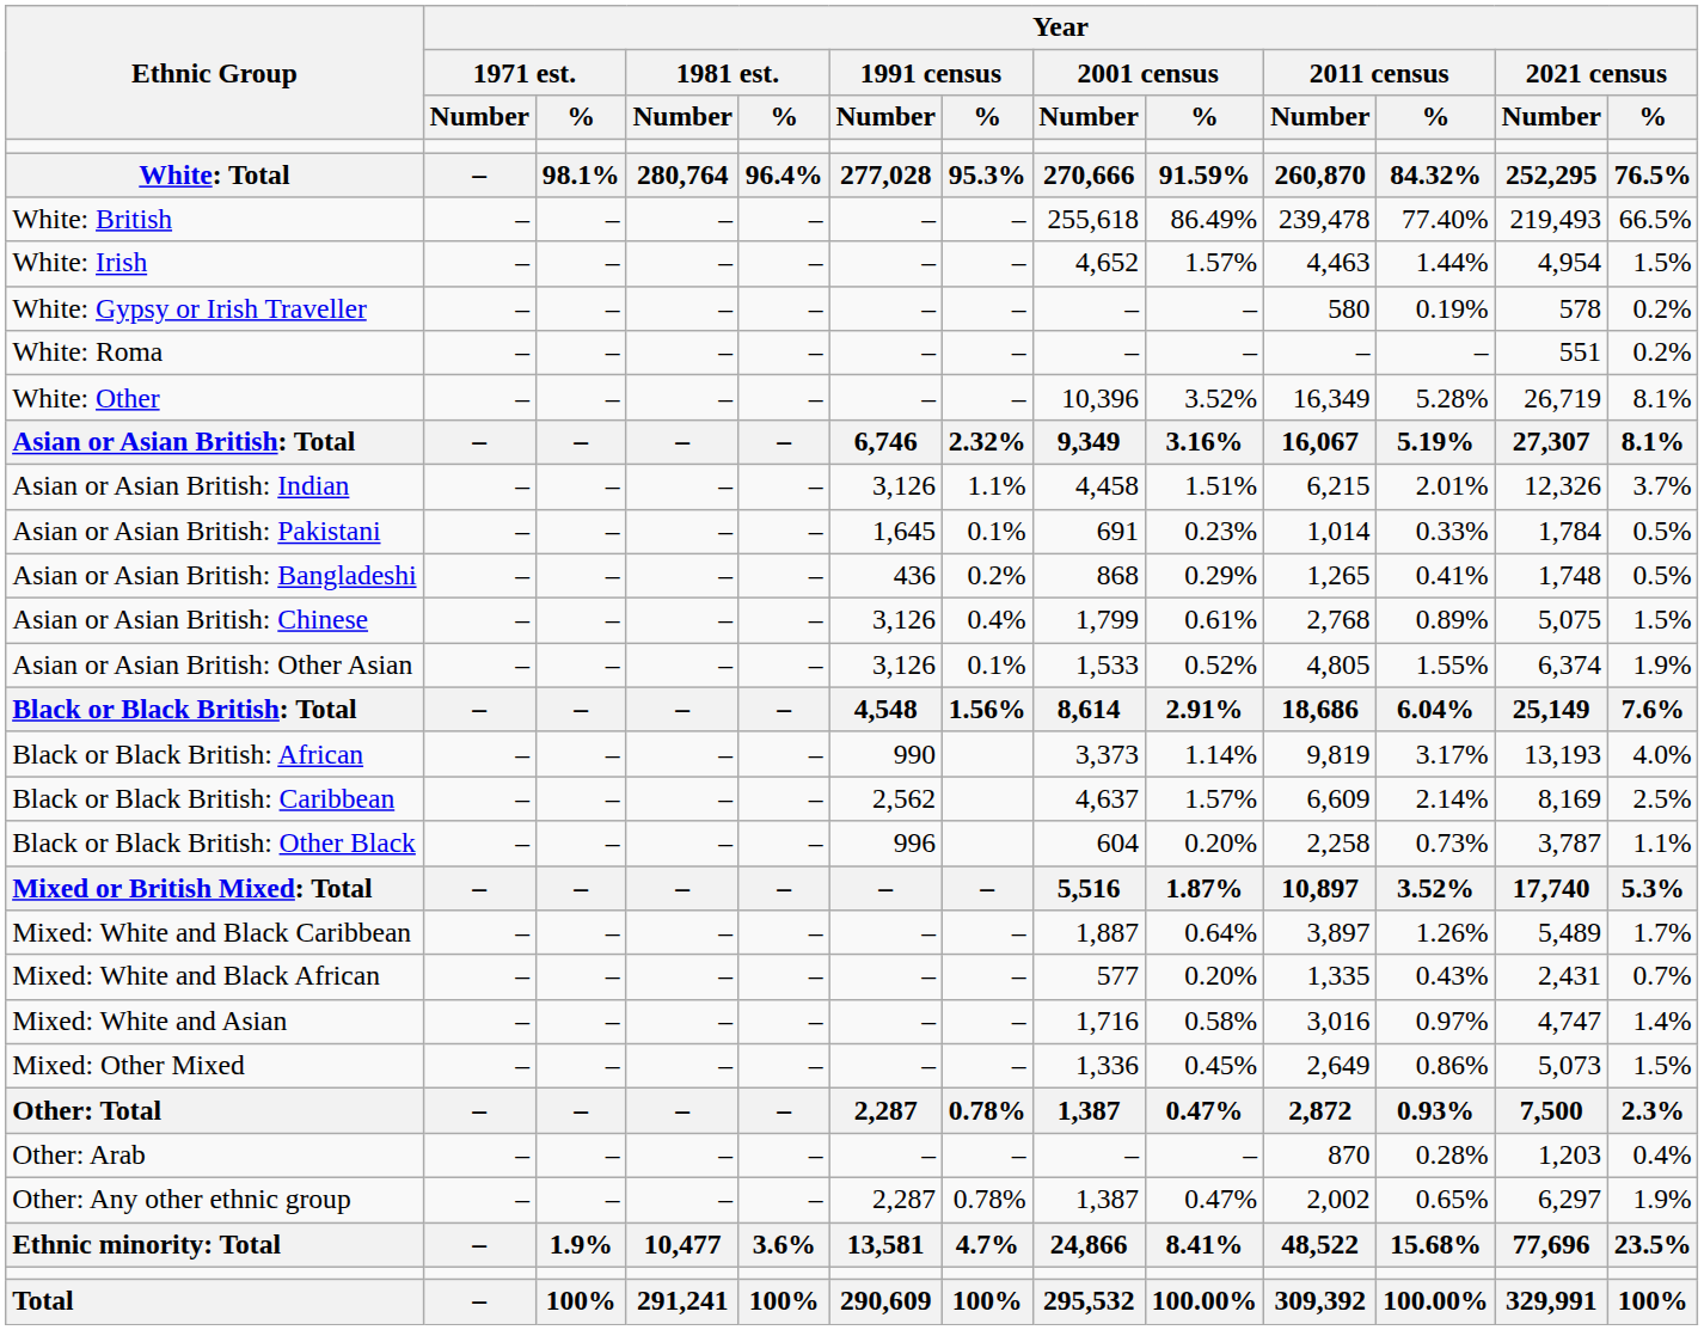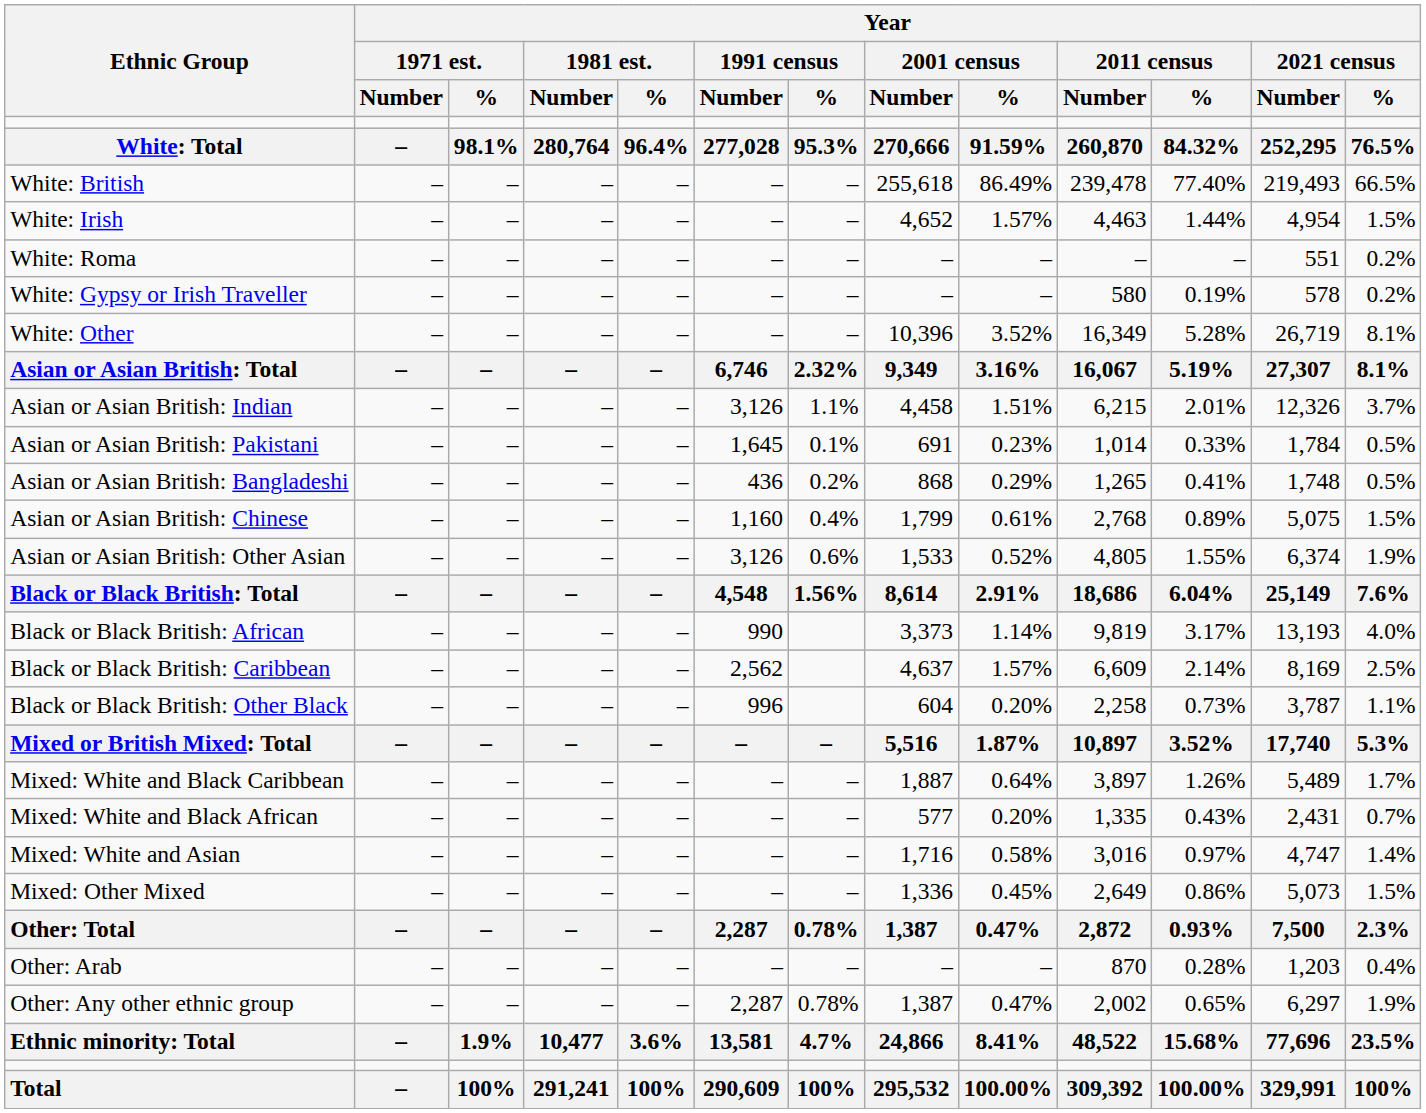rows swapped: White: Gypsy or Irish Traveller <-> White: Roma
Asian or Asian British: Chinese | Year / 1991 census / Number: 3,126 -> 1,160
Asian or Asian British: Other Asian | Year / 1991 census / %: 0.1% -> 0.6%
